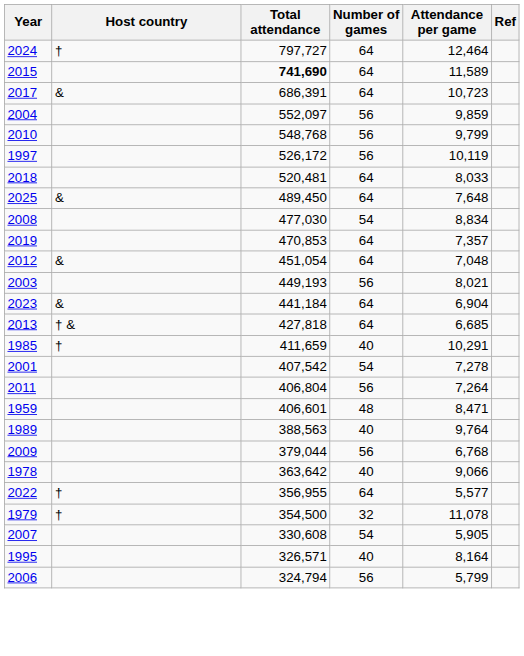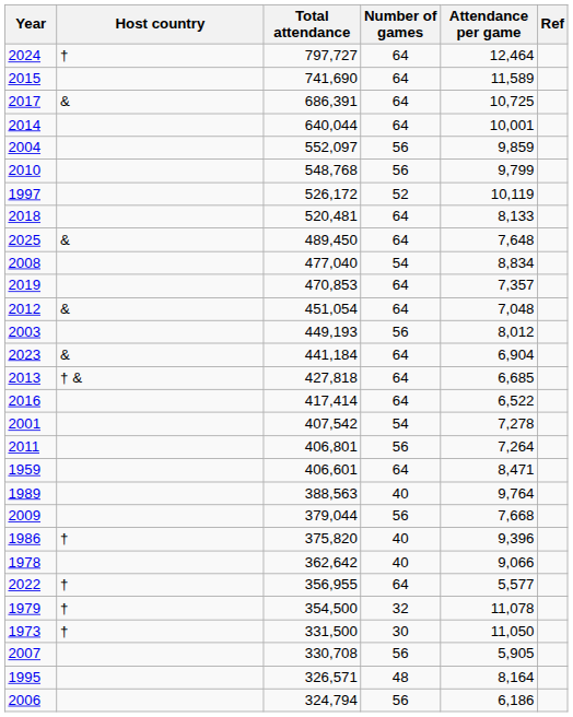2015 | Total attendance: bold -> normal
2017 | Attendance per game: 10,723 -> 10,725
+ row: 2014 | 640,044 | 64 | 10,001
1997 | Number of games: 56 -> 52
2018 | Attendance per game: 8,033 -> 8,133
2008 | Total attendance: 477,030 -> 477,040
2003 | Attendance per game: 8,021 -> 8,012
+ row: 2016 | 417,414 | 64 | 6,522
- row: 1985 | † | 411,659 | 40 | 10,291
2011 | Total attendance: 406,804 -> 406,801
1959 | Number of games: 48 -> 64
2009 | Attendance per game: 6,768 -> 7,668
+ row: 1986 | † | 375,820 | 40 | 9,396
1978 | Total attendance: 363,642 -> 362,642
+ row: 1973 | † | 331,500 | 30 | 11,050
2007 | Total attendance: 330,608 -> 330,708
2007 | Number of games: 54 -> 56
1995 | Number of games: 40 -> 48
2006 | Attendance per game: 5,799 -> 6,186
